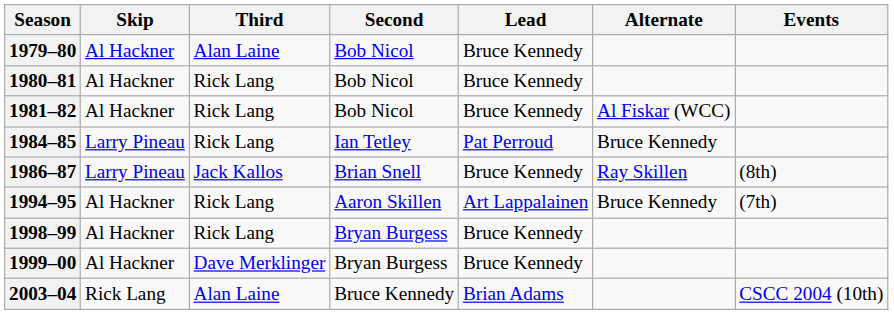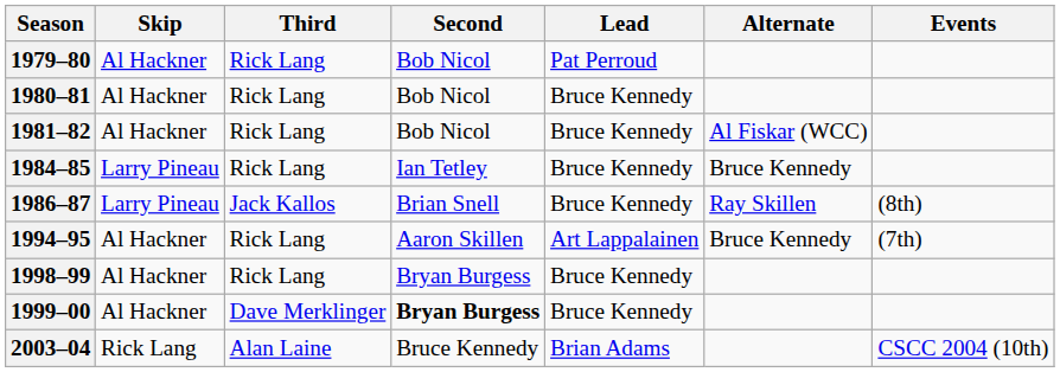1979–80 | Third: Alan Laine -> Rick Lang
1979–80 | Lead: Bruce Kennedy -> Pat Perroud
1984–85 | Lead: Pat Perroud -> Bruce Kennedy
1999–00 | Second: normal -> bold
